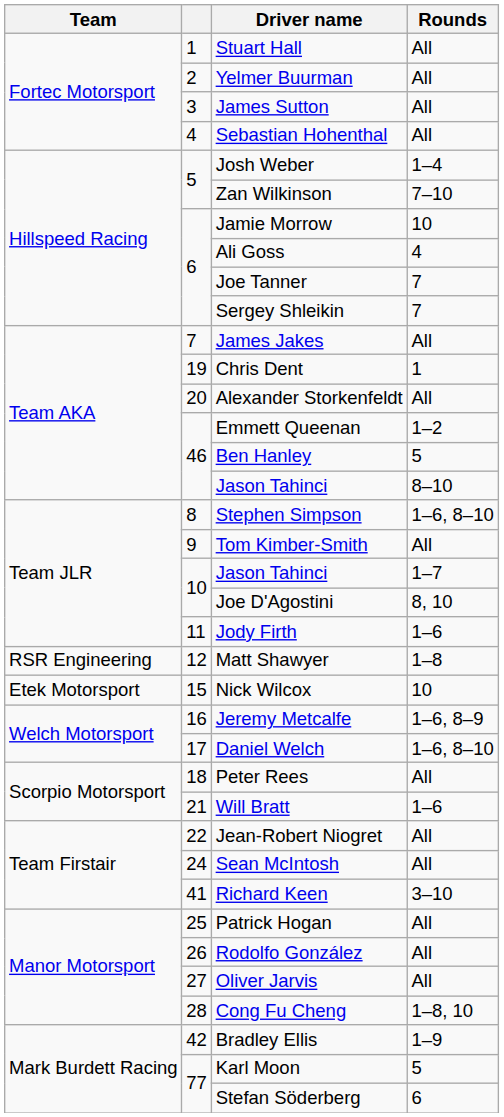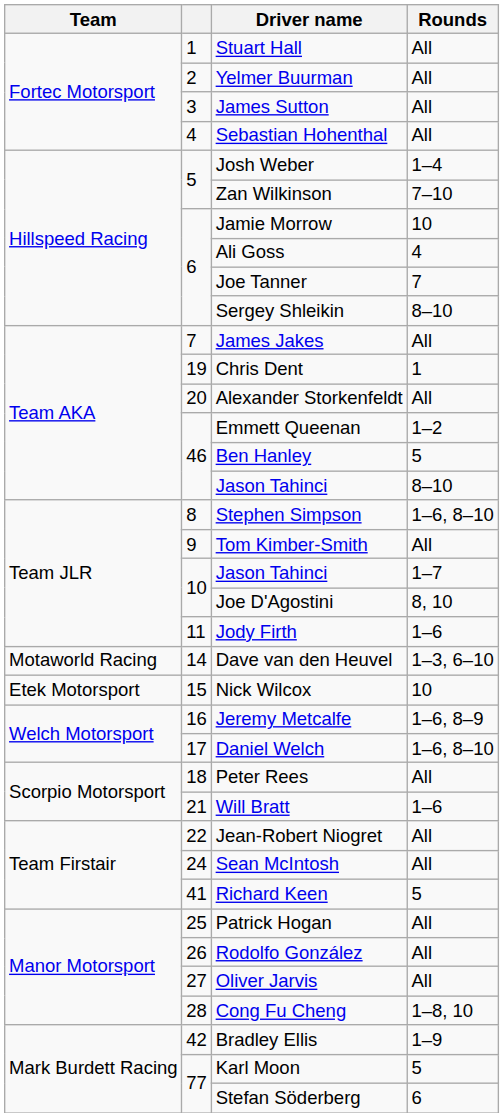Sergey Shleikin | Rounds: 7 -> 8–10
- row: RSR Engineering | 12 | Matt Shawyer | 1–8
+ row: Motaworld Racing | 14 | Dave van den Heuvel | 1–3, 6–10
Richard Keen | Rounds: 3–10 -> 5
